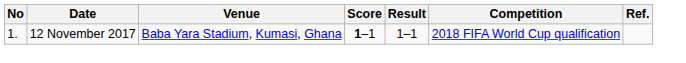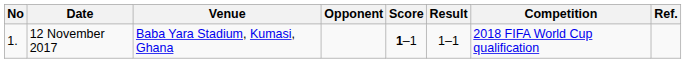+ column: Opponent
